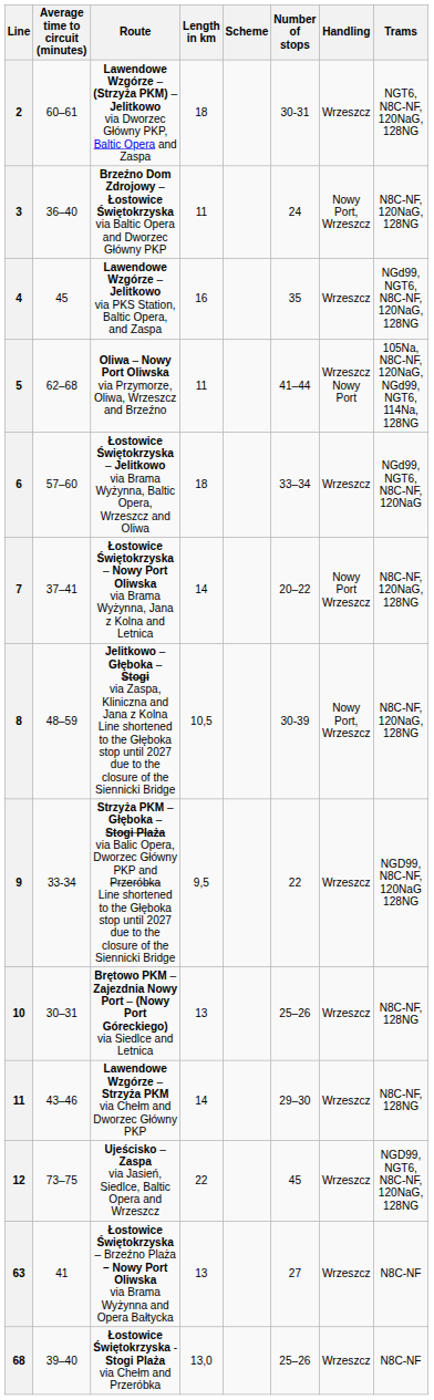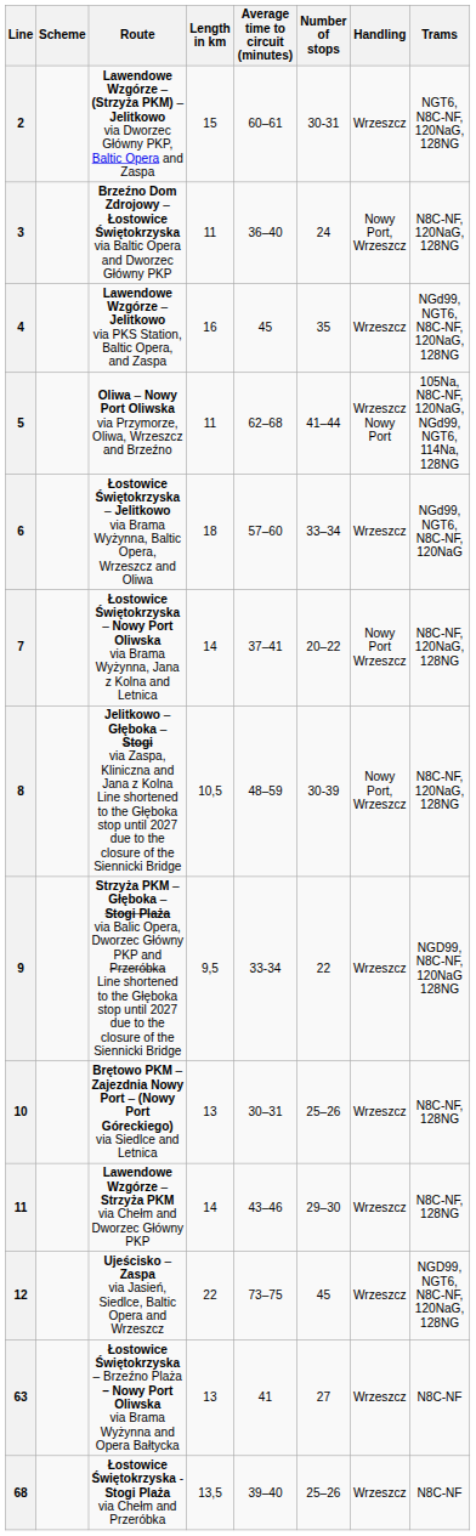columns swapped: Scheme <-> Average time to circuit (minutes)
2 | Length in km: 18 -> 15
68 | Length in km: 13,0 -> 13,5
